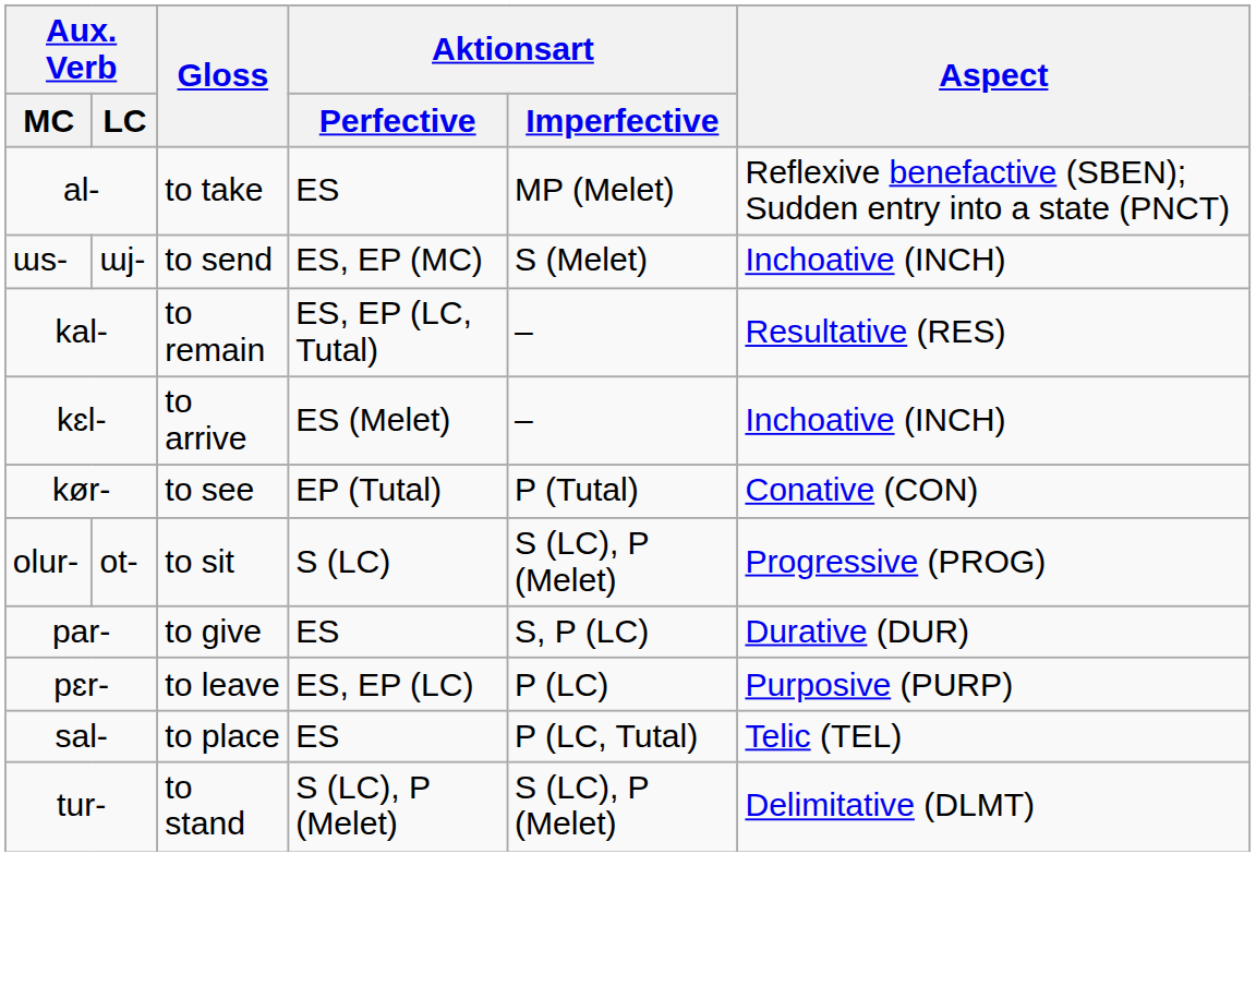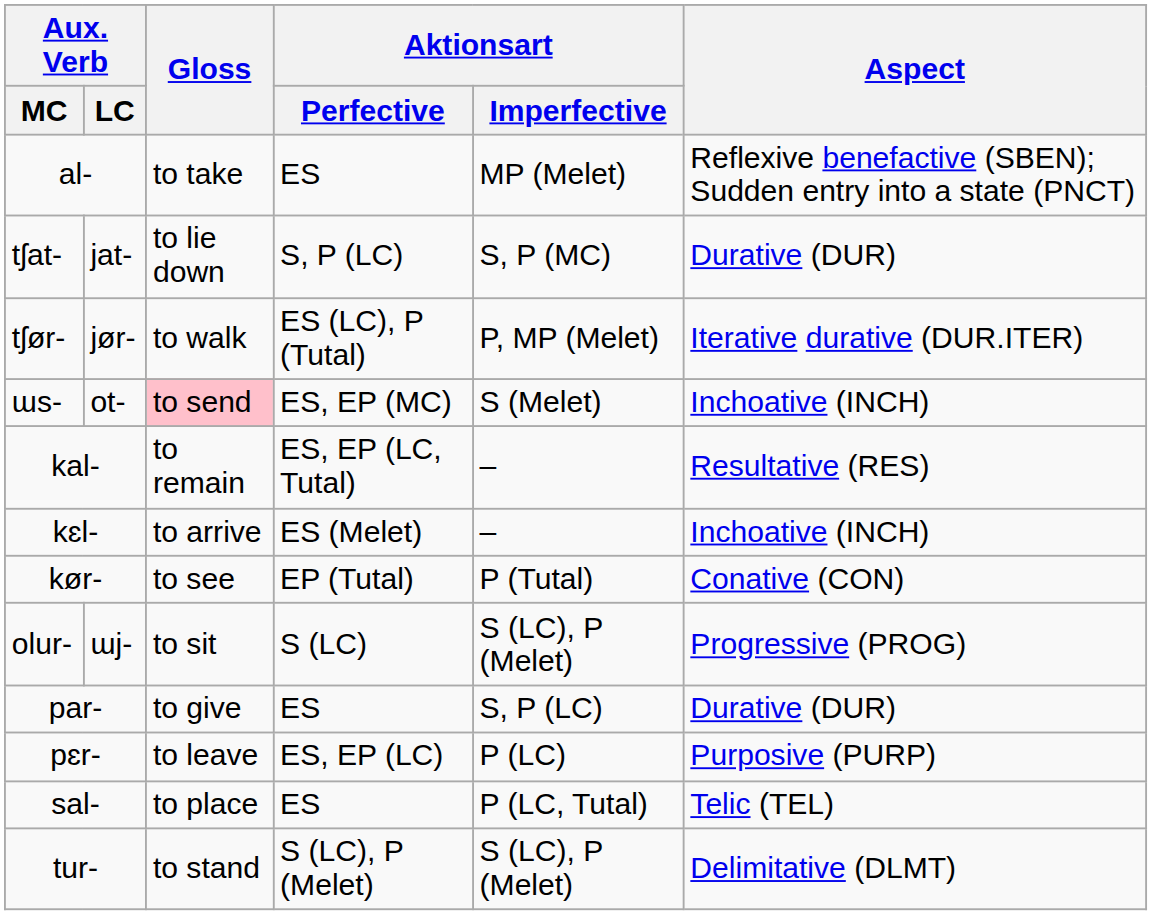+ row: tʃat- | jat- | to lie down | S, P (LC) | S, P (MC) | Durative (DUR)
+ row: tʃør- | jør- | to walk | ES (LC), P (Tutal) | P, MP (Melet) | Iterative durative (DUR.ITER)
ɯs- | Aux. Verb / LC: ɯj- -> ot-
ɯs- | Gloss: no background -> pink background
olur- | Aux. Verb / LC: ot- -> ɯj-
